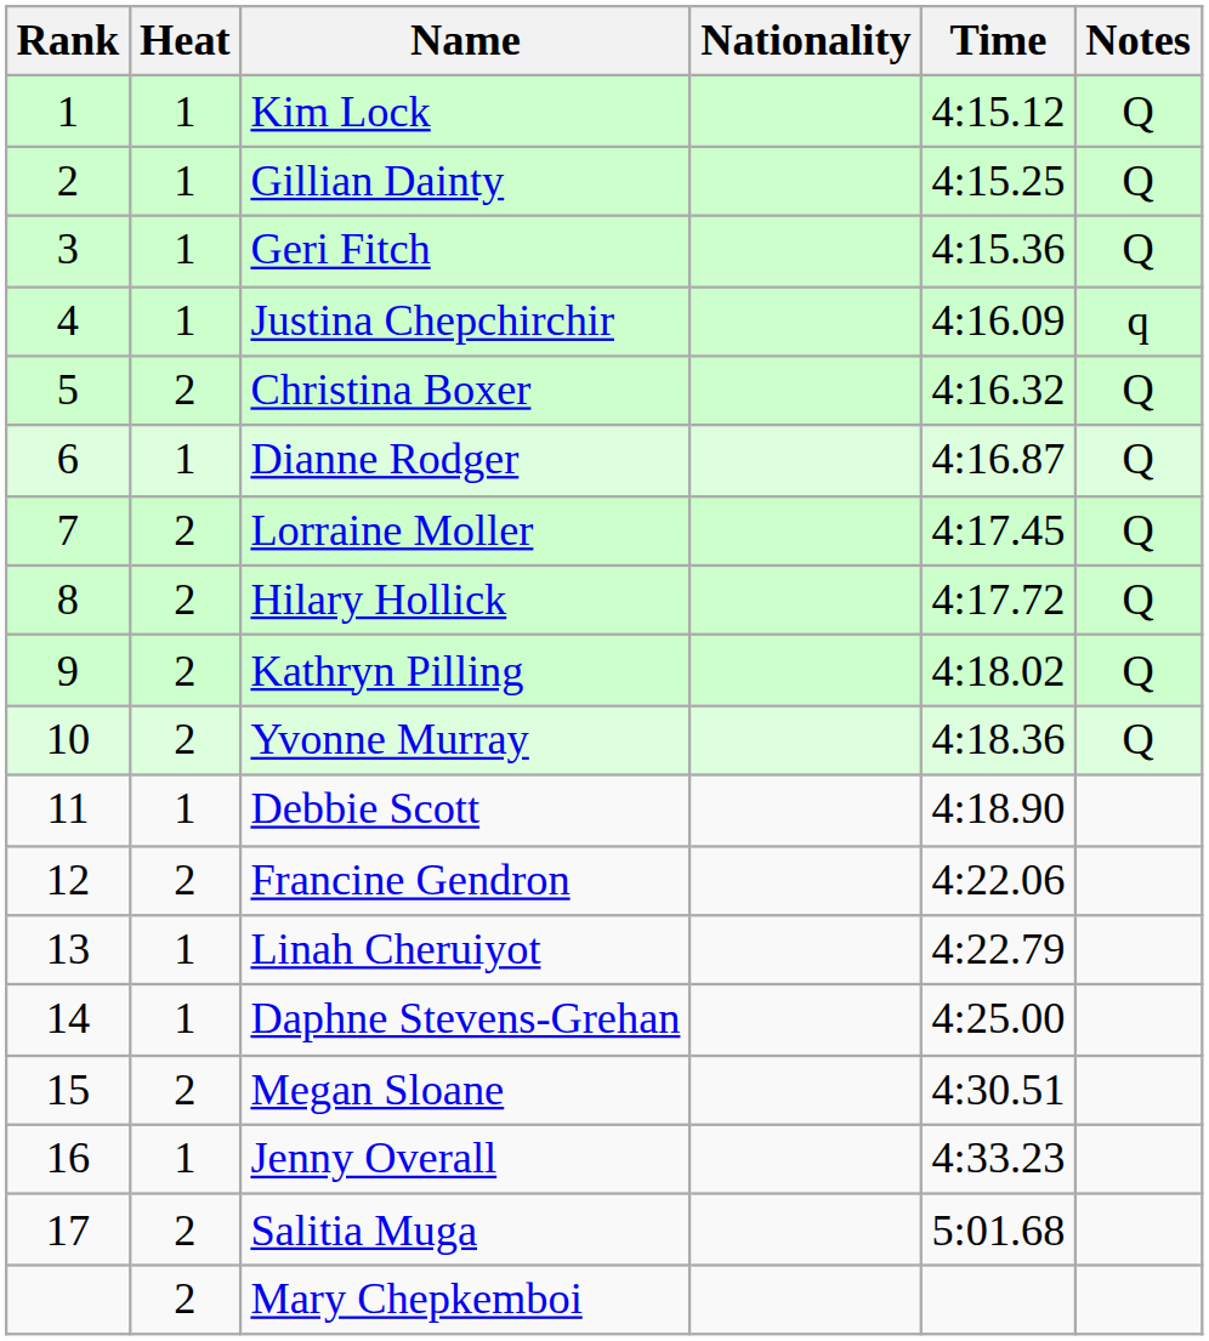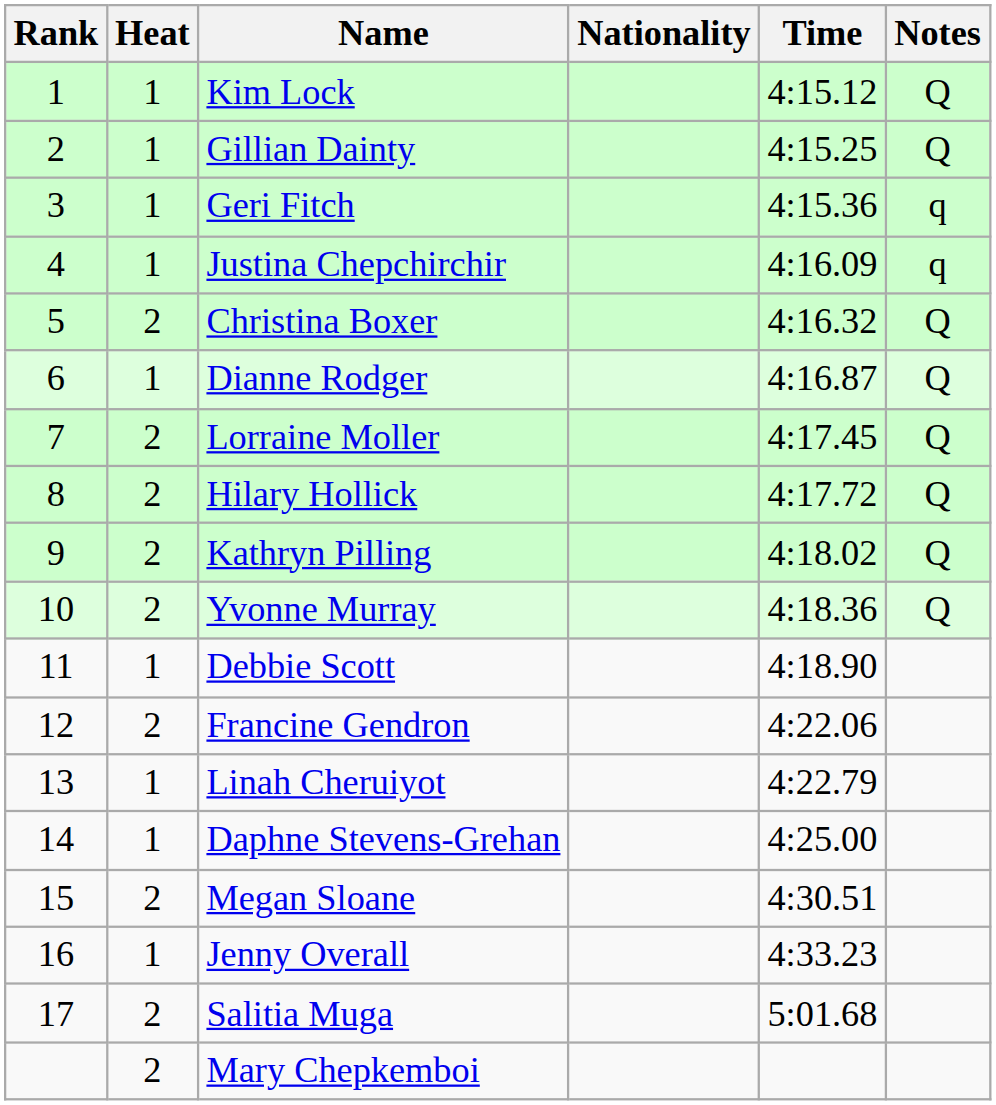Geri Fitch | Notes: Q -> q
